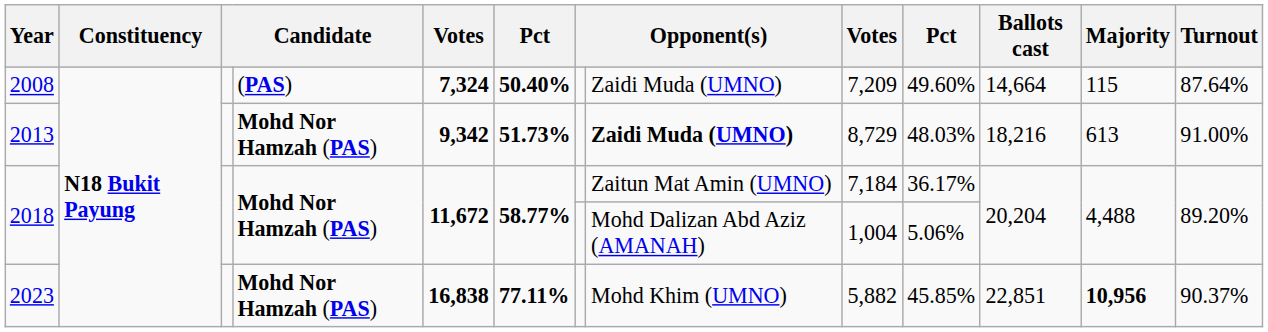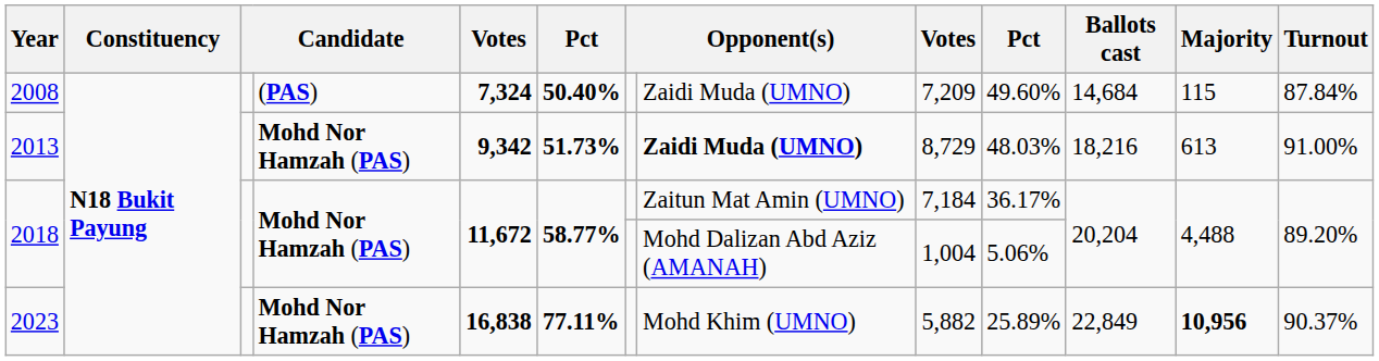2008 | Ballots cast: 14,664 -> 14,684
2008 | Turnout: 87.64% -> 87.84%
2023 | column 10: 45.85% -> 25.89%
2023 | Ballots cast: 22,851 -> 22,849
